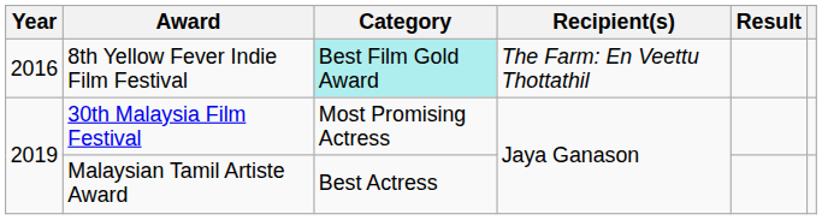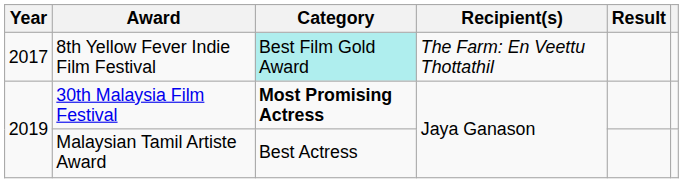8th Yellow Fever Indie Film Festival | Year: 2016 -> 2017
30th Malaysia Film Festival | Category: normal -> bold
